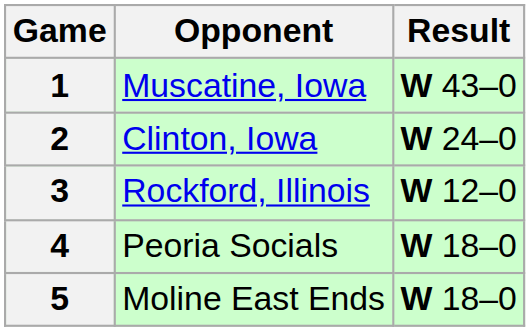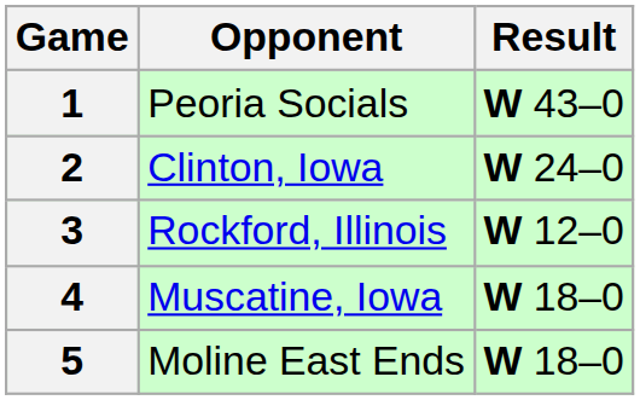1 | Opponent: Muscatine, Iowa -> Peoria Socials
4 | Opponent: Peoria Socials -> Muscatine, Iowa
